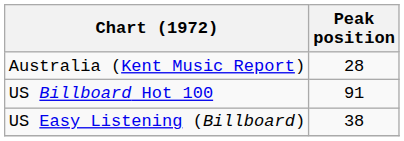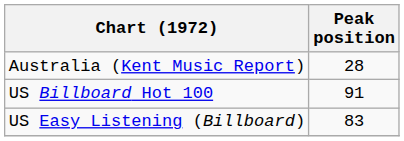US Easy Listening (Billboard) | Peak position: 38 -> 83
